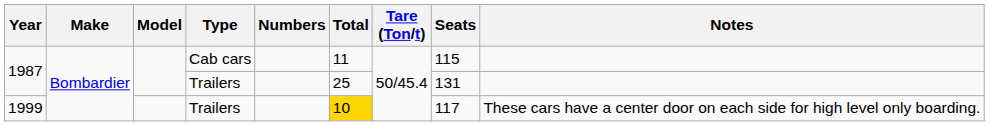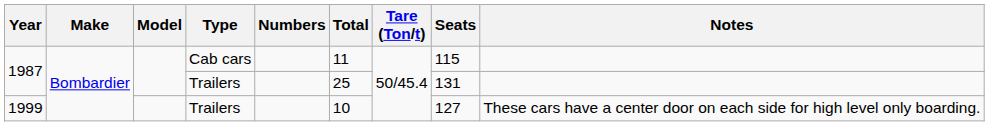1999 | Total: gold background -> no background
1999 | Seats: 117 -> 127
